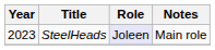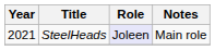SteelHeads | Year: 2023 -> 2021
